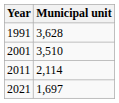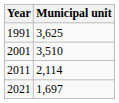1991 | Municipal unit: 3,628 -> 3,625
